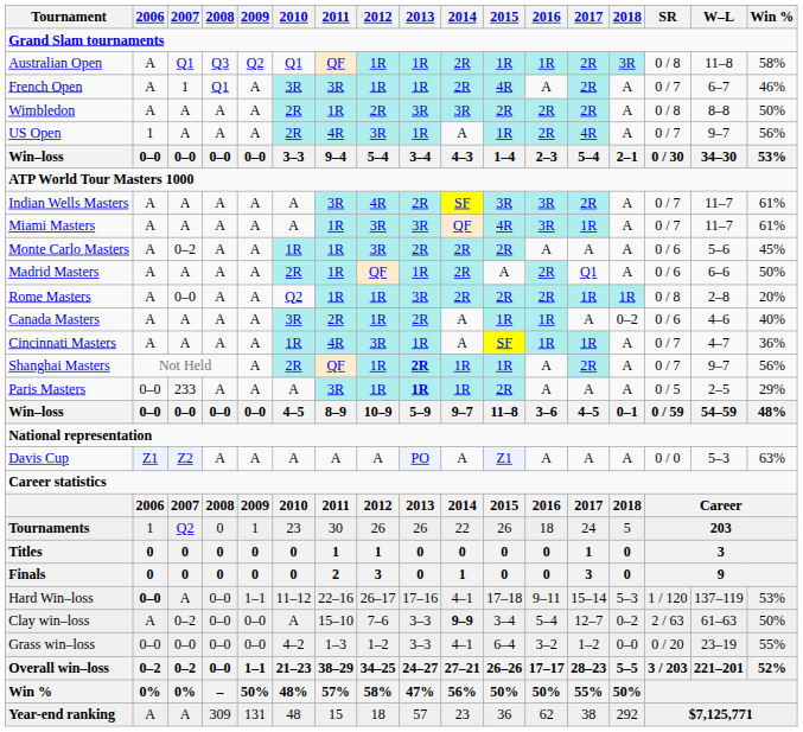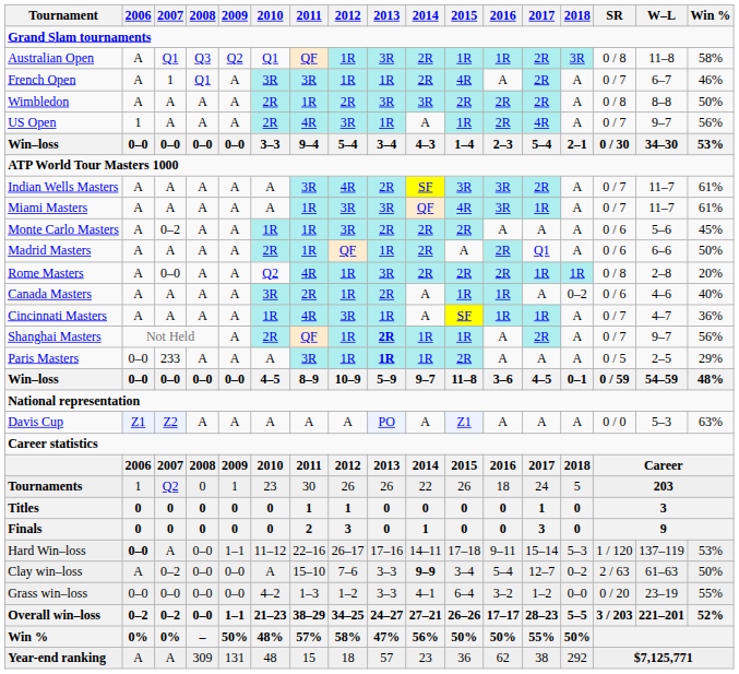Australian Open | 2013: 1R -> 3R
Rome Masters | 2011: 1R -> 4R
Hard Win–loss | 2014: 4–1 -> 14–11
